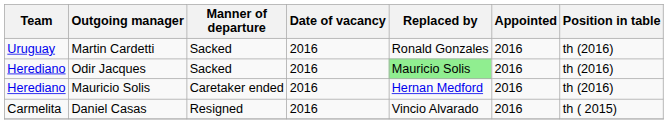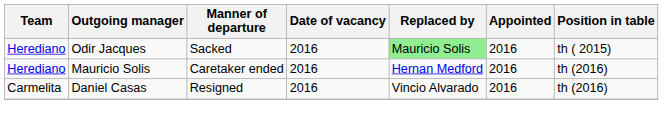- row: Uruguay | Martin Cardetti | Sacked | 2016 | Ronald Gonzales | 2016 | th (2016)
Odir Jacques | Position in table: th (2016) -> th ( 2015)
Daniel Casas | Position in table: th ( 2015) -> th (2016)
